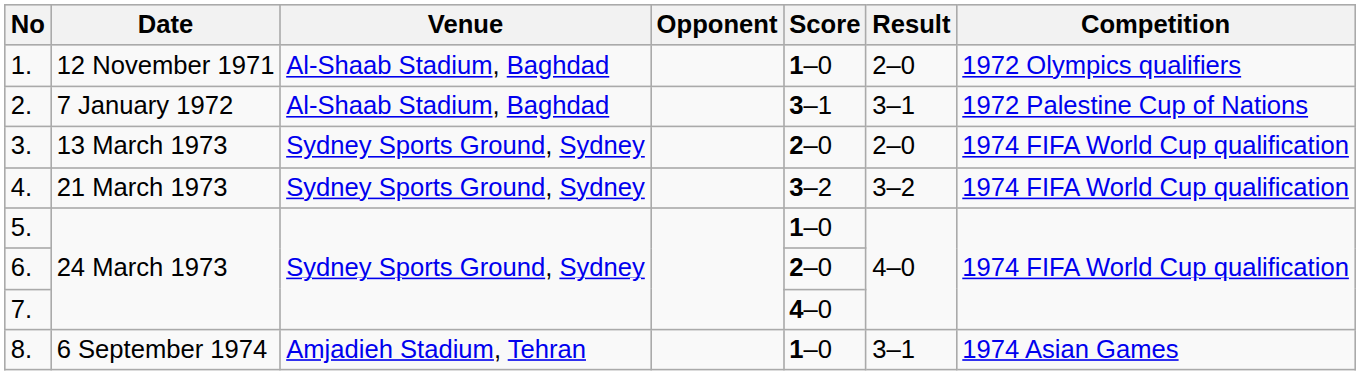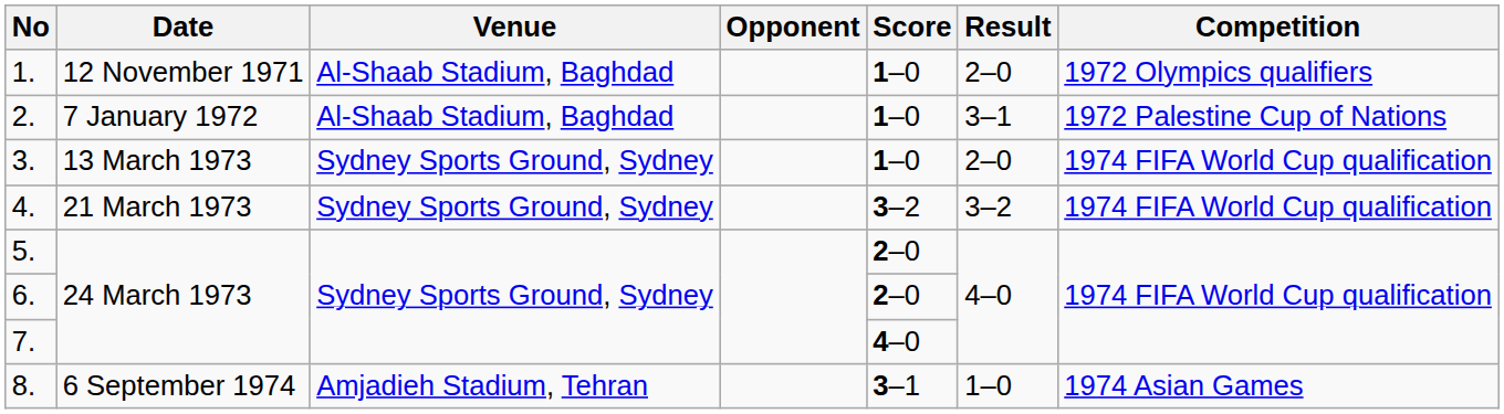2. | Score: 3–1 -> 1–0
3. | Score: 2–0 -> 1–0
5. | Score: 1–0 -> 2–0
8. | Score: 1–0 -> 3–1
8. | Result: 3–1 -> 1–0
